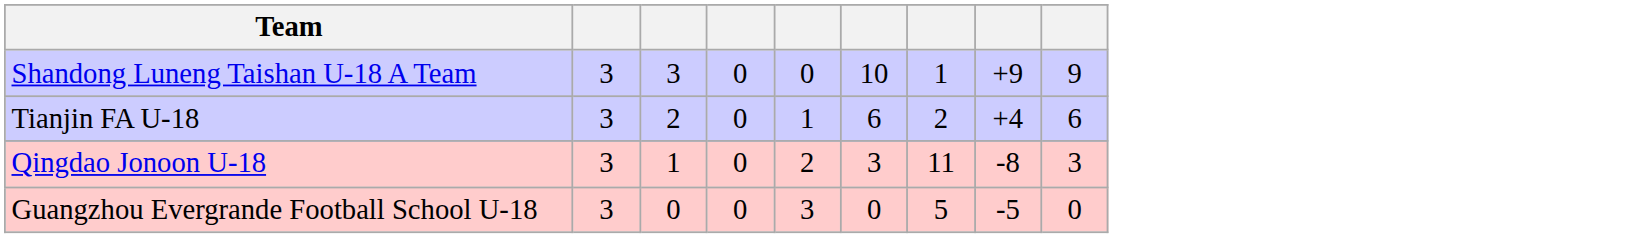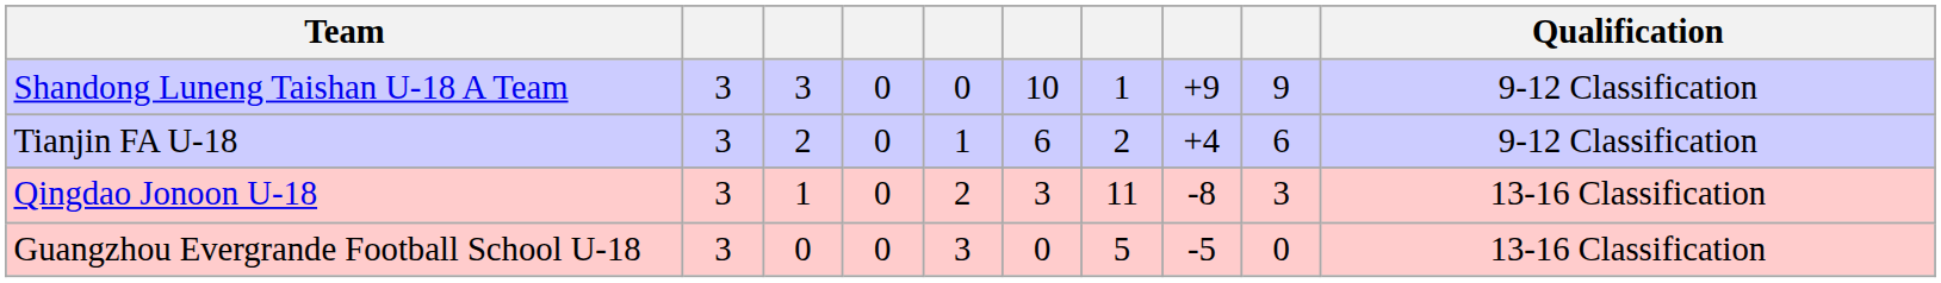+ column: Qualification | 9-12 Classification | 9-12 Classification | 13-16 Classification | 13-16 Classification
